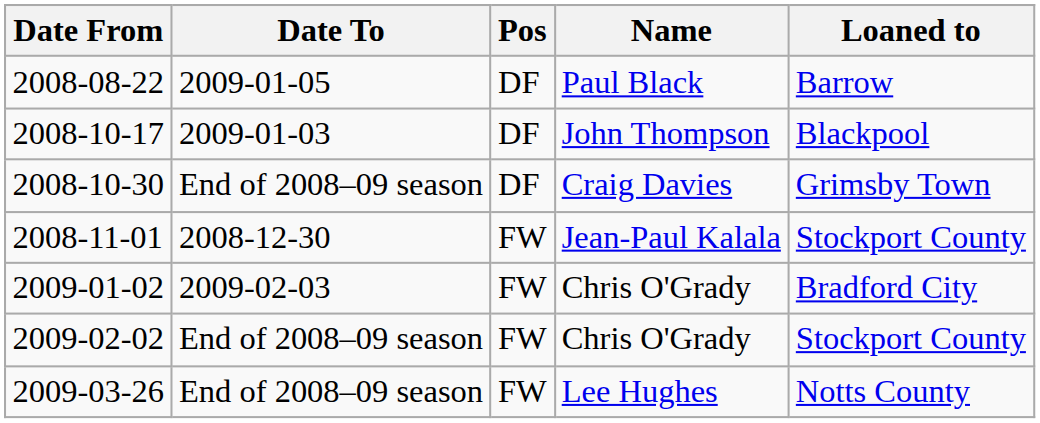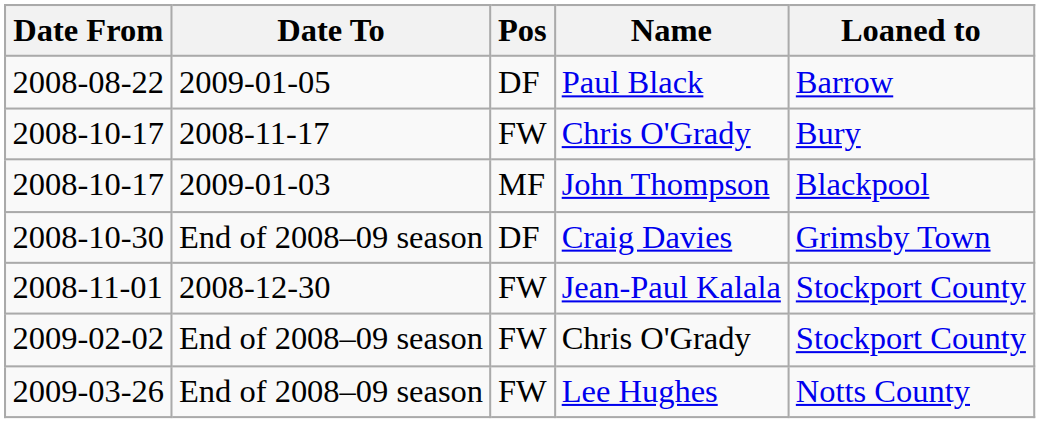+ row: 2008-10-17 | 2008-11-17 | FW | Chris O'Grady | Bury
2008-10-17 / 2009-01-03 | Pos: DF -> MF
- row: 2009-01-02 | 2009-02-03 | FW | Chris O'Grady | Bradford City
